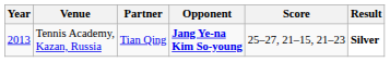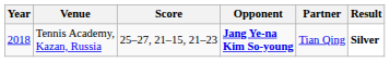columns swapped: Partner <-> Score
Tennis Academy, Kazan, Russia | Year: 2013 -> 2018
